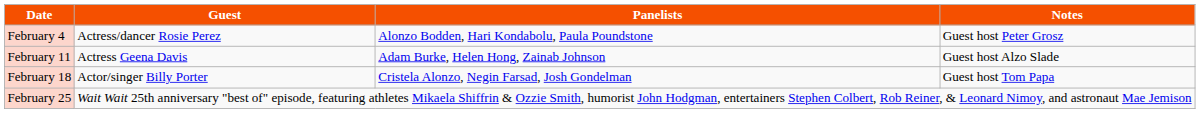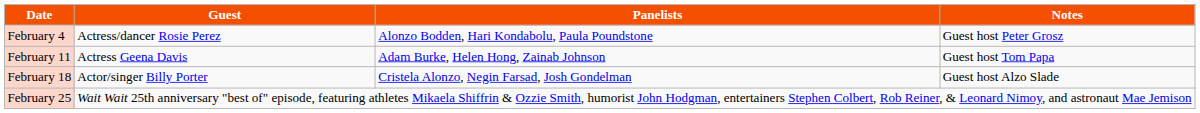February 11 | Notes: Guest host Alzo Slade -> Guest host Tom Papa
February 18 | Notes: Guest host Tom Papa -> Guest host Alzo Slade
